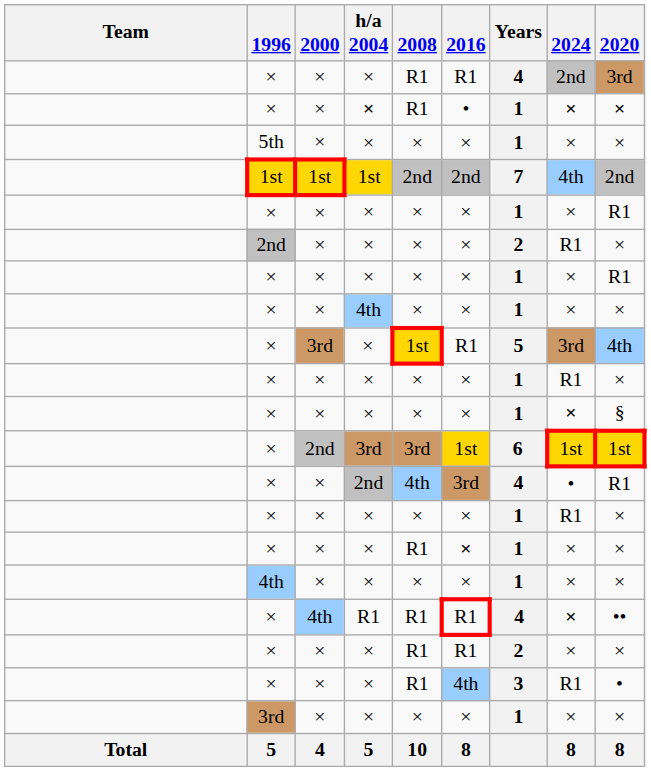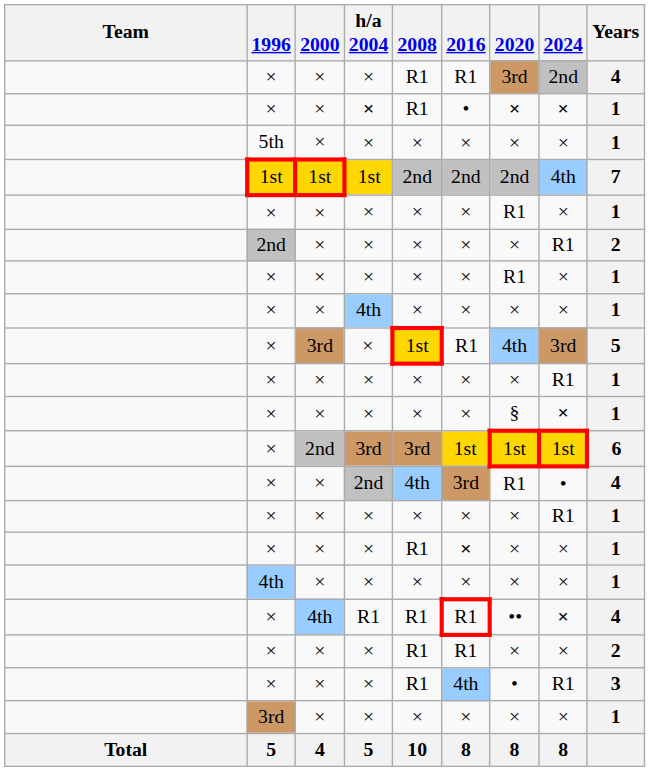columns swapped: 2020 <-> Years
